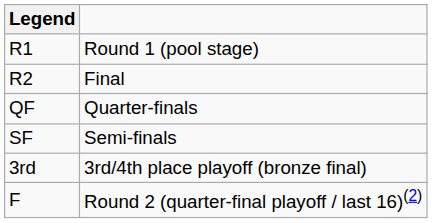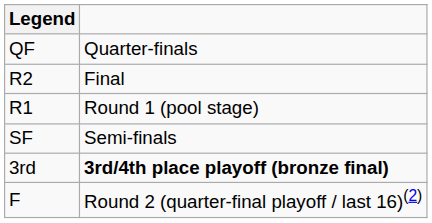rows swapped: R1 <-> QF
3rd | column 2: normal -> bold
